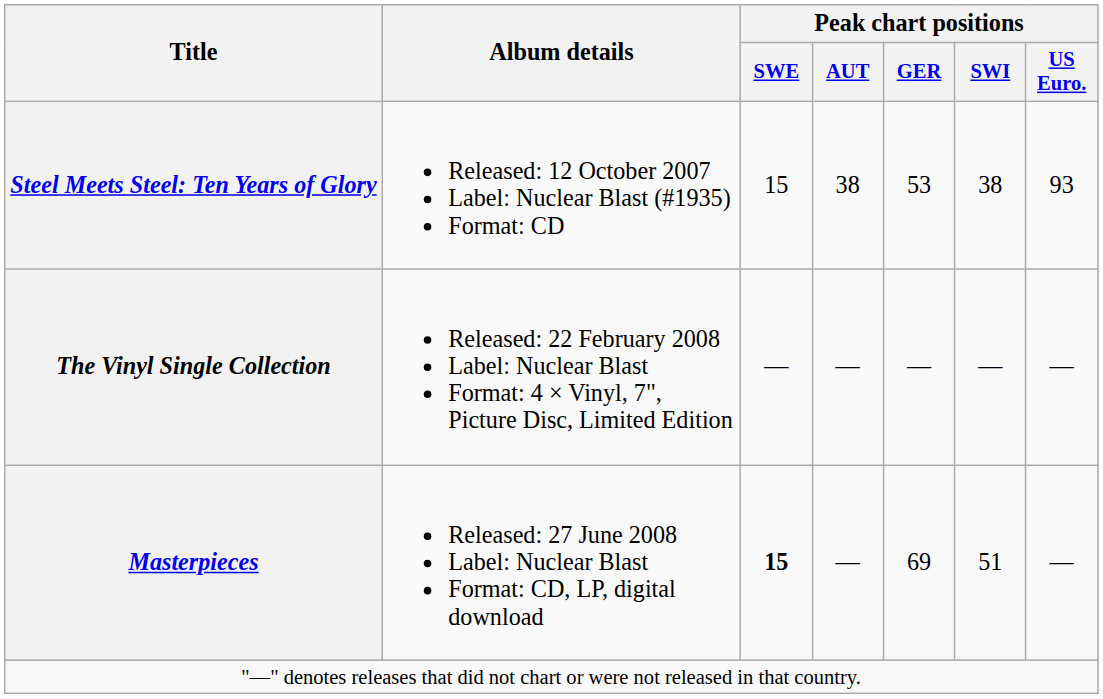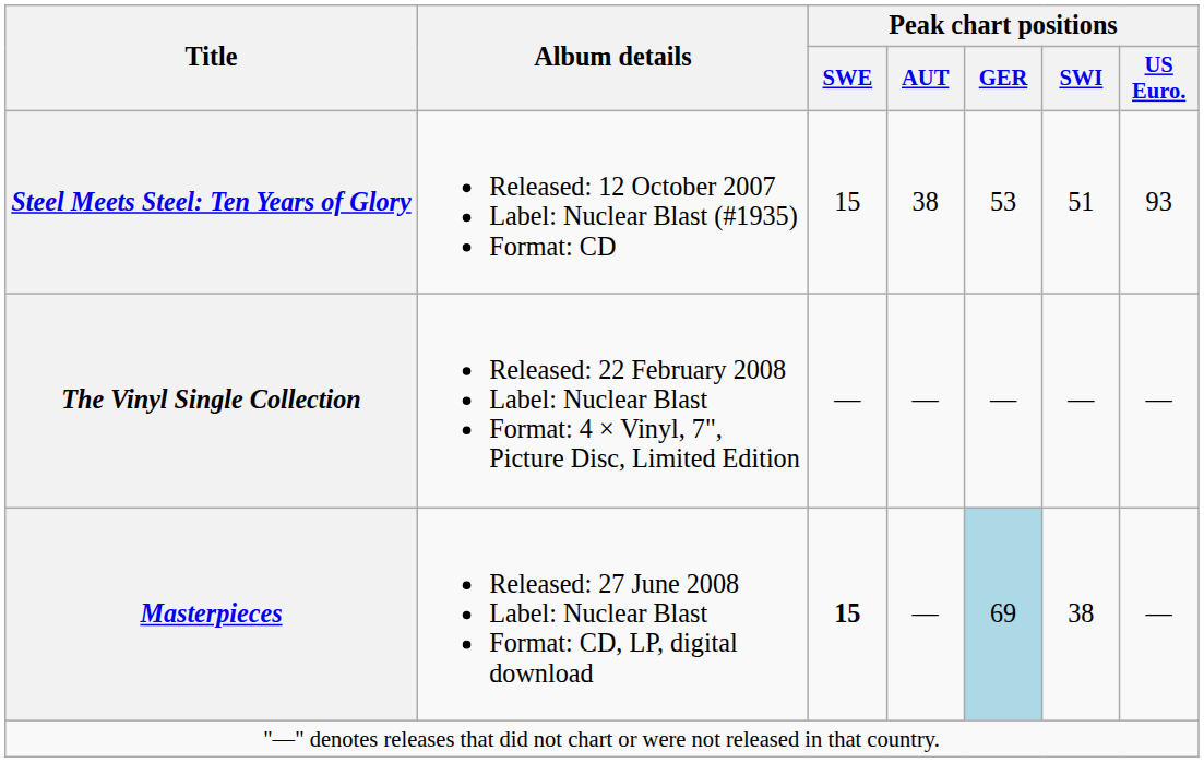Steel Meets Steel: Ten Years of Glory | Peak chart positions / SWI: 38 -> 51
Masterpieces | Peak chart positions / GER: no background -> lightblue background
Masterpieces | Peak chart positions / SWI: 51 -> 38
